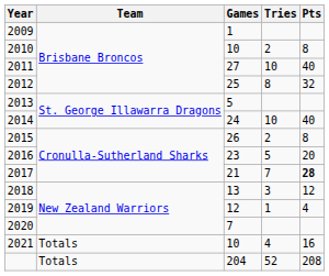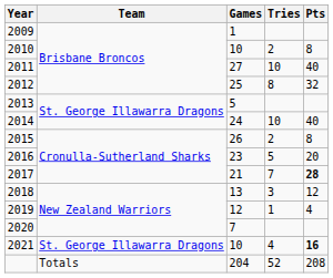2021 | Team: Totals -> St. George Illawarra Dragons
2021 | Pts: normal -> bold
